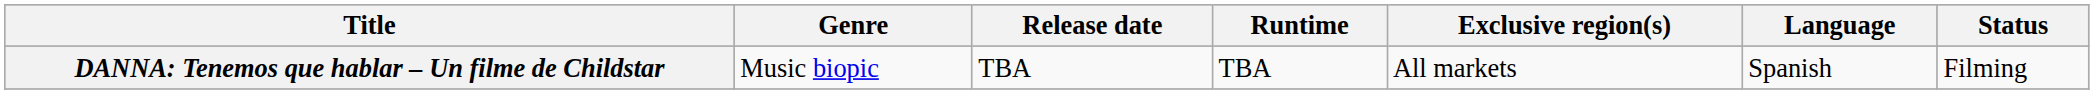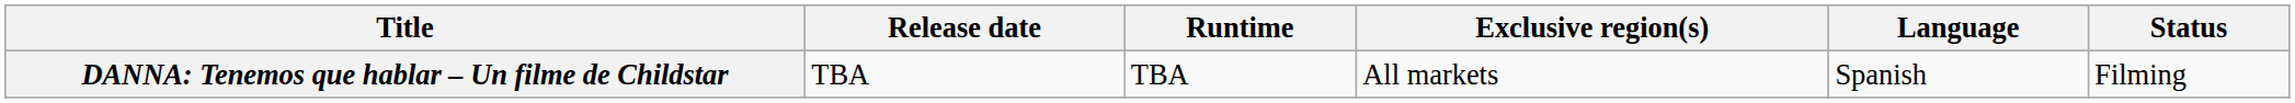- column: Genre | Music biopic
